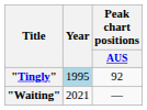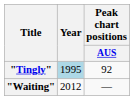"Waiting" | Year: 2021 -> 2012
